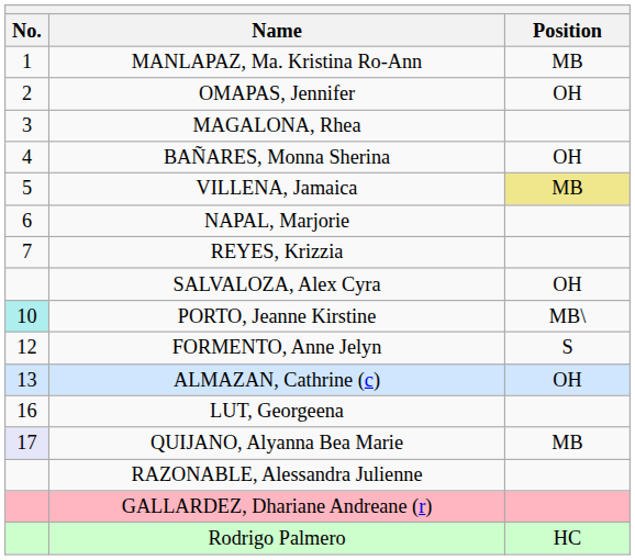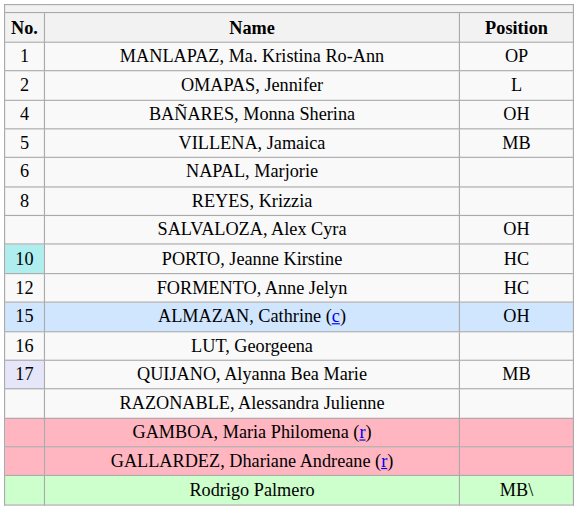MANLAPAZ, Ma. Kristina Ro-Ann | Position: MB -> OP
OMAPAS, Jennifer | Position: OH -> L
- row: 3 | MAGALONA, Rhea
VILLENA, Jamaica | Position: khaki background -> no background
REYES, Krizzia | No.: 7 -> 8
PORTO, Jeanne Kirstine | Position: MB\ -> HC
FORMENTO, Anne Jelyn | Position: S -> HC
ALMAZAN, Cathrine (c) | No.: 13 -> 15
+ row: GAMBOA, Maria Philomena (r)
Rodrigo Palmero | Position: HC -> MB\
